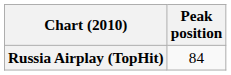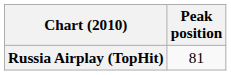Russia Airplay (TopHit) | Peak position: 84 -> 81
